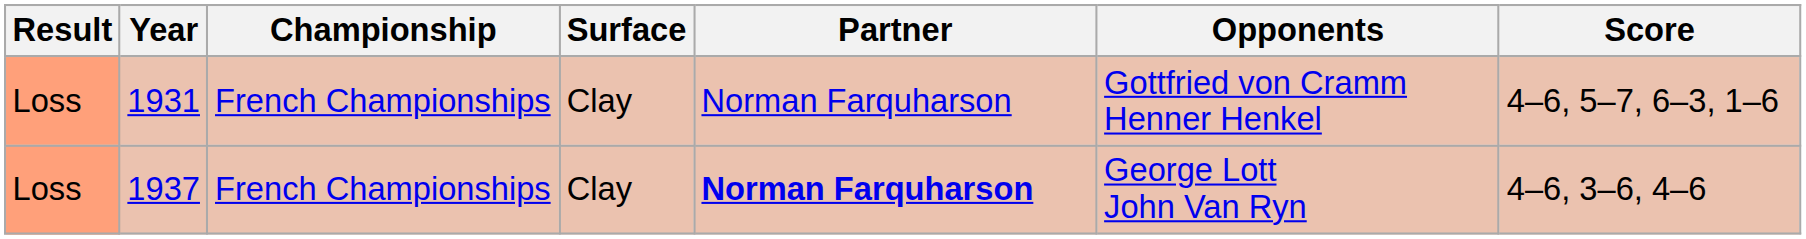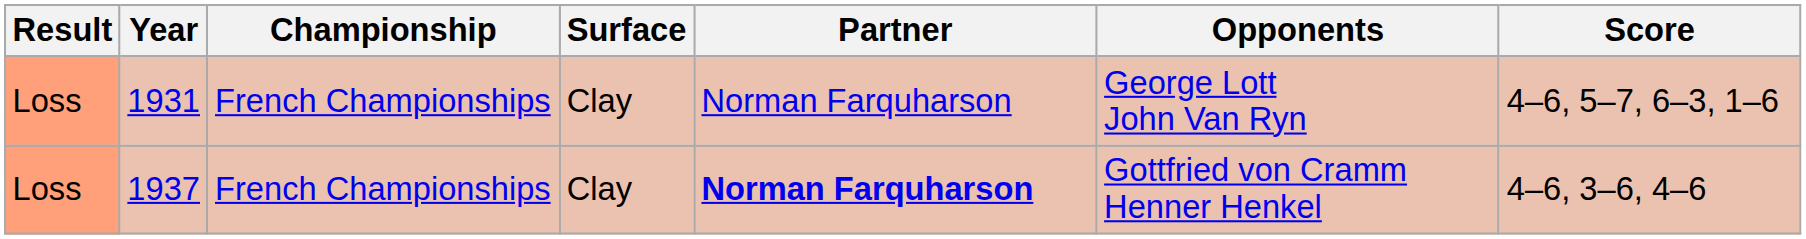1931 | Opponents: Gottfried von Cramm Henner Henkel -> George Lott John Van Ryn
1937 | Opponents: George Lott John Van Ryn -> Gottfried von Cramm Henner Henkel
